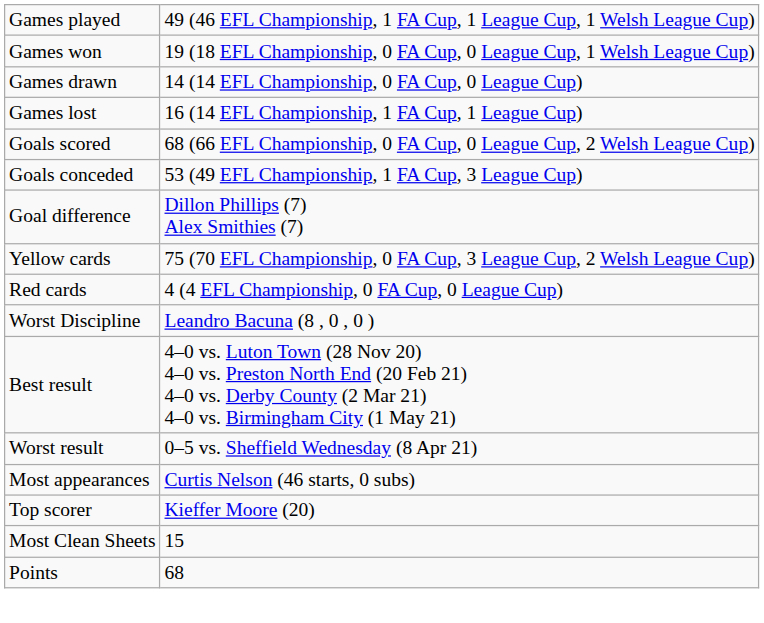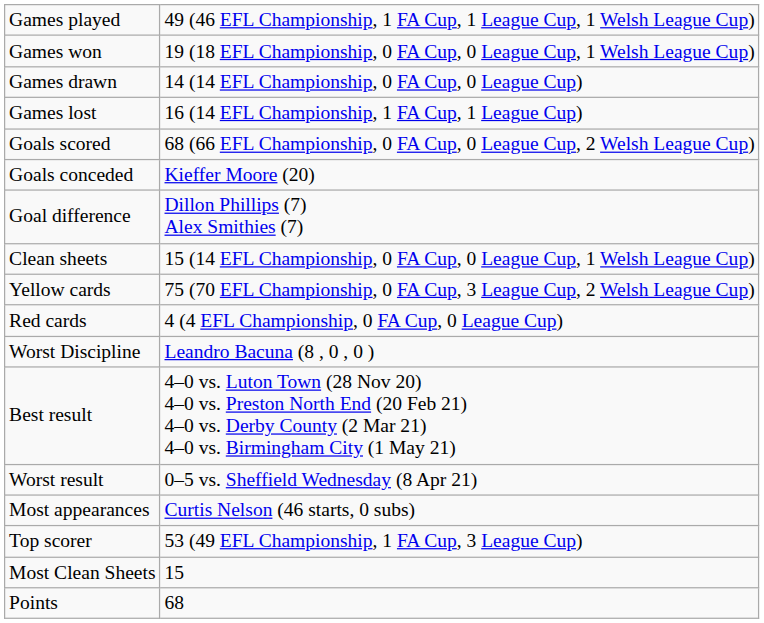Goals conceded | column 2: 53 (49 EFL Championship, 1 FA Cup, 3 League Cup) -> Kieffer Moore (20)
+ row: Clean sheets | 15 (14 EFL Championship, 0 FA Cup, 0 League Cup, 1 Welsh League Cup)
Top scorer | column 2: Kieffer Moore (20) -> 53 (49 EFL Championship, 1 FA Cup, 3 League Cup)
